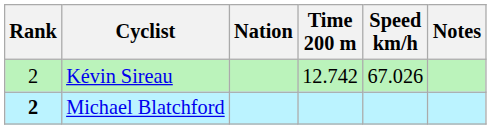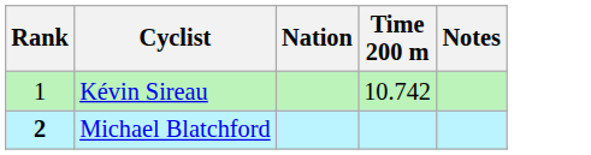- column: Speed km/h | 67.026
Kévin Sireau | Rank: 2 -> 1
Kévin Sireau | Time 200 m: 12.742 -> 10.742
